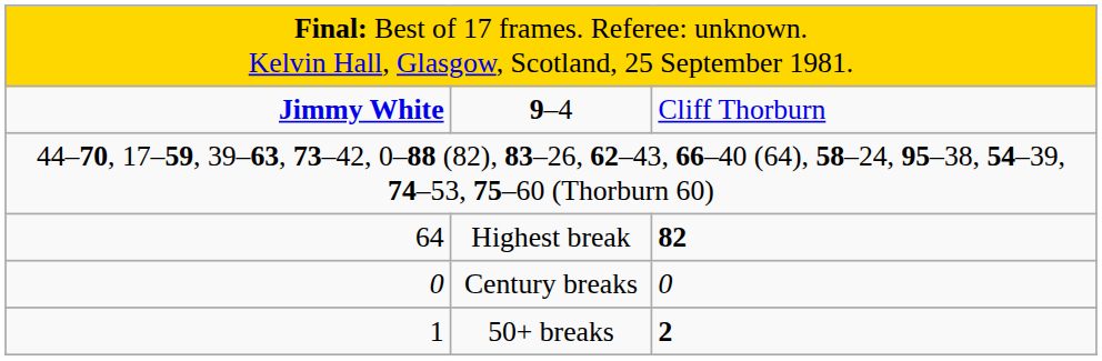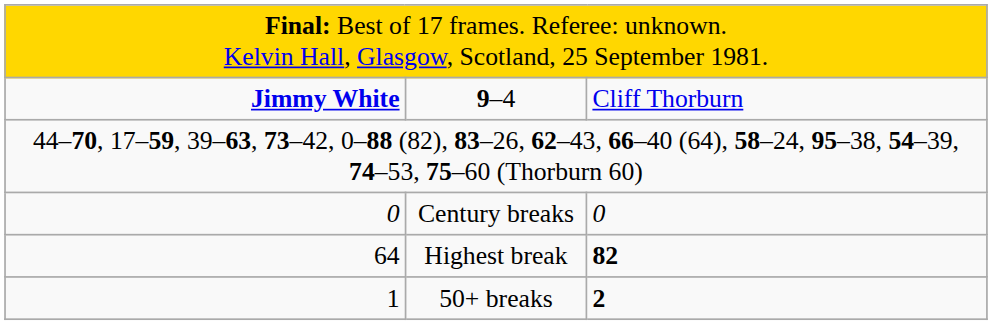rows swapped: Highest break <-> Century breaks
